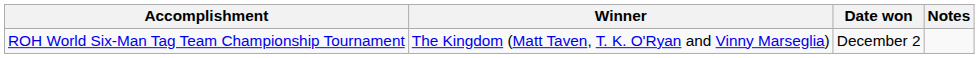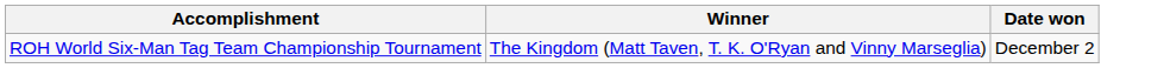- column: Notes
